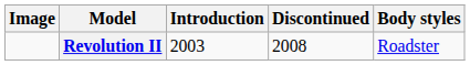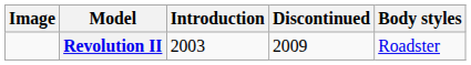Revolution II | Discontinued: 2008 -> 2009
